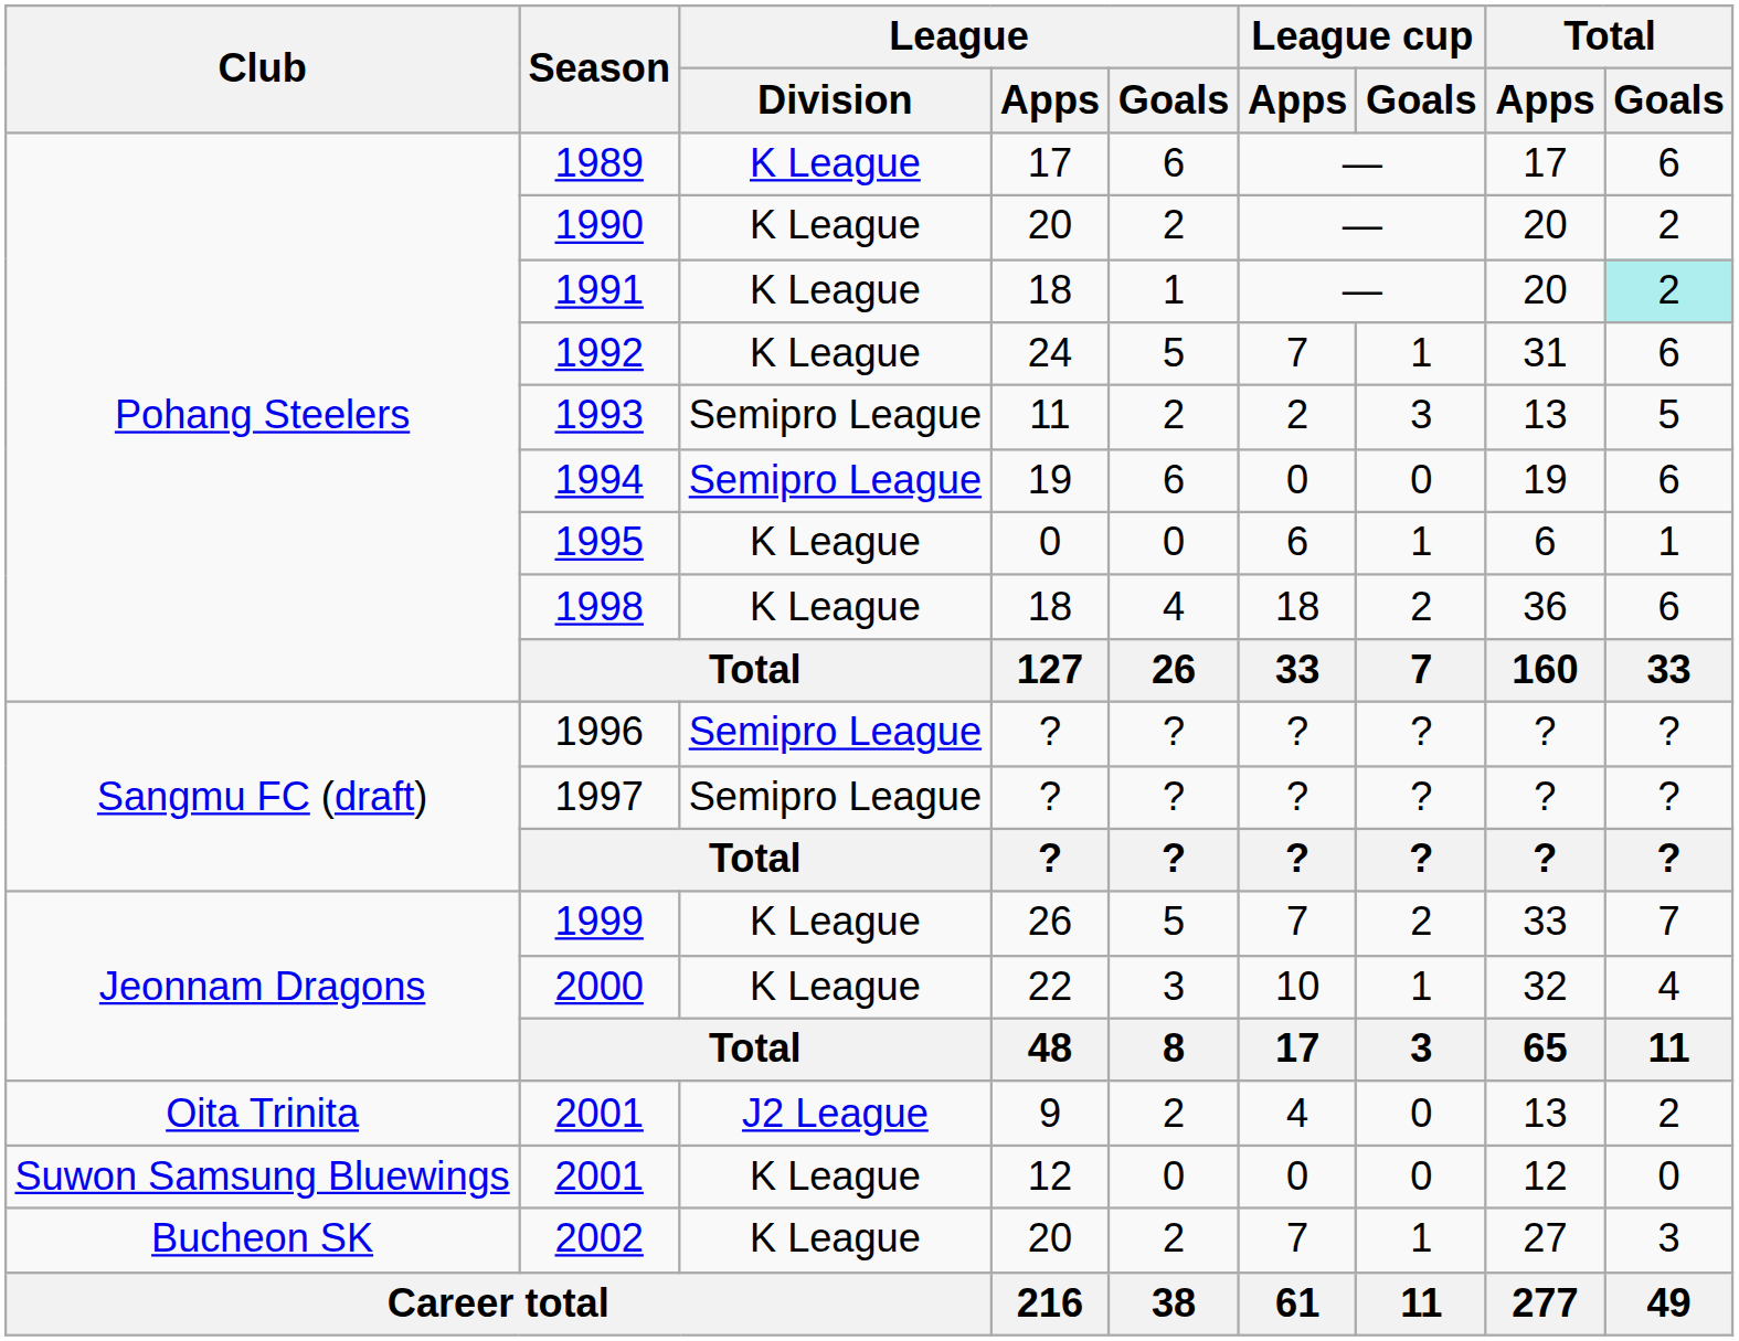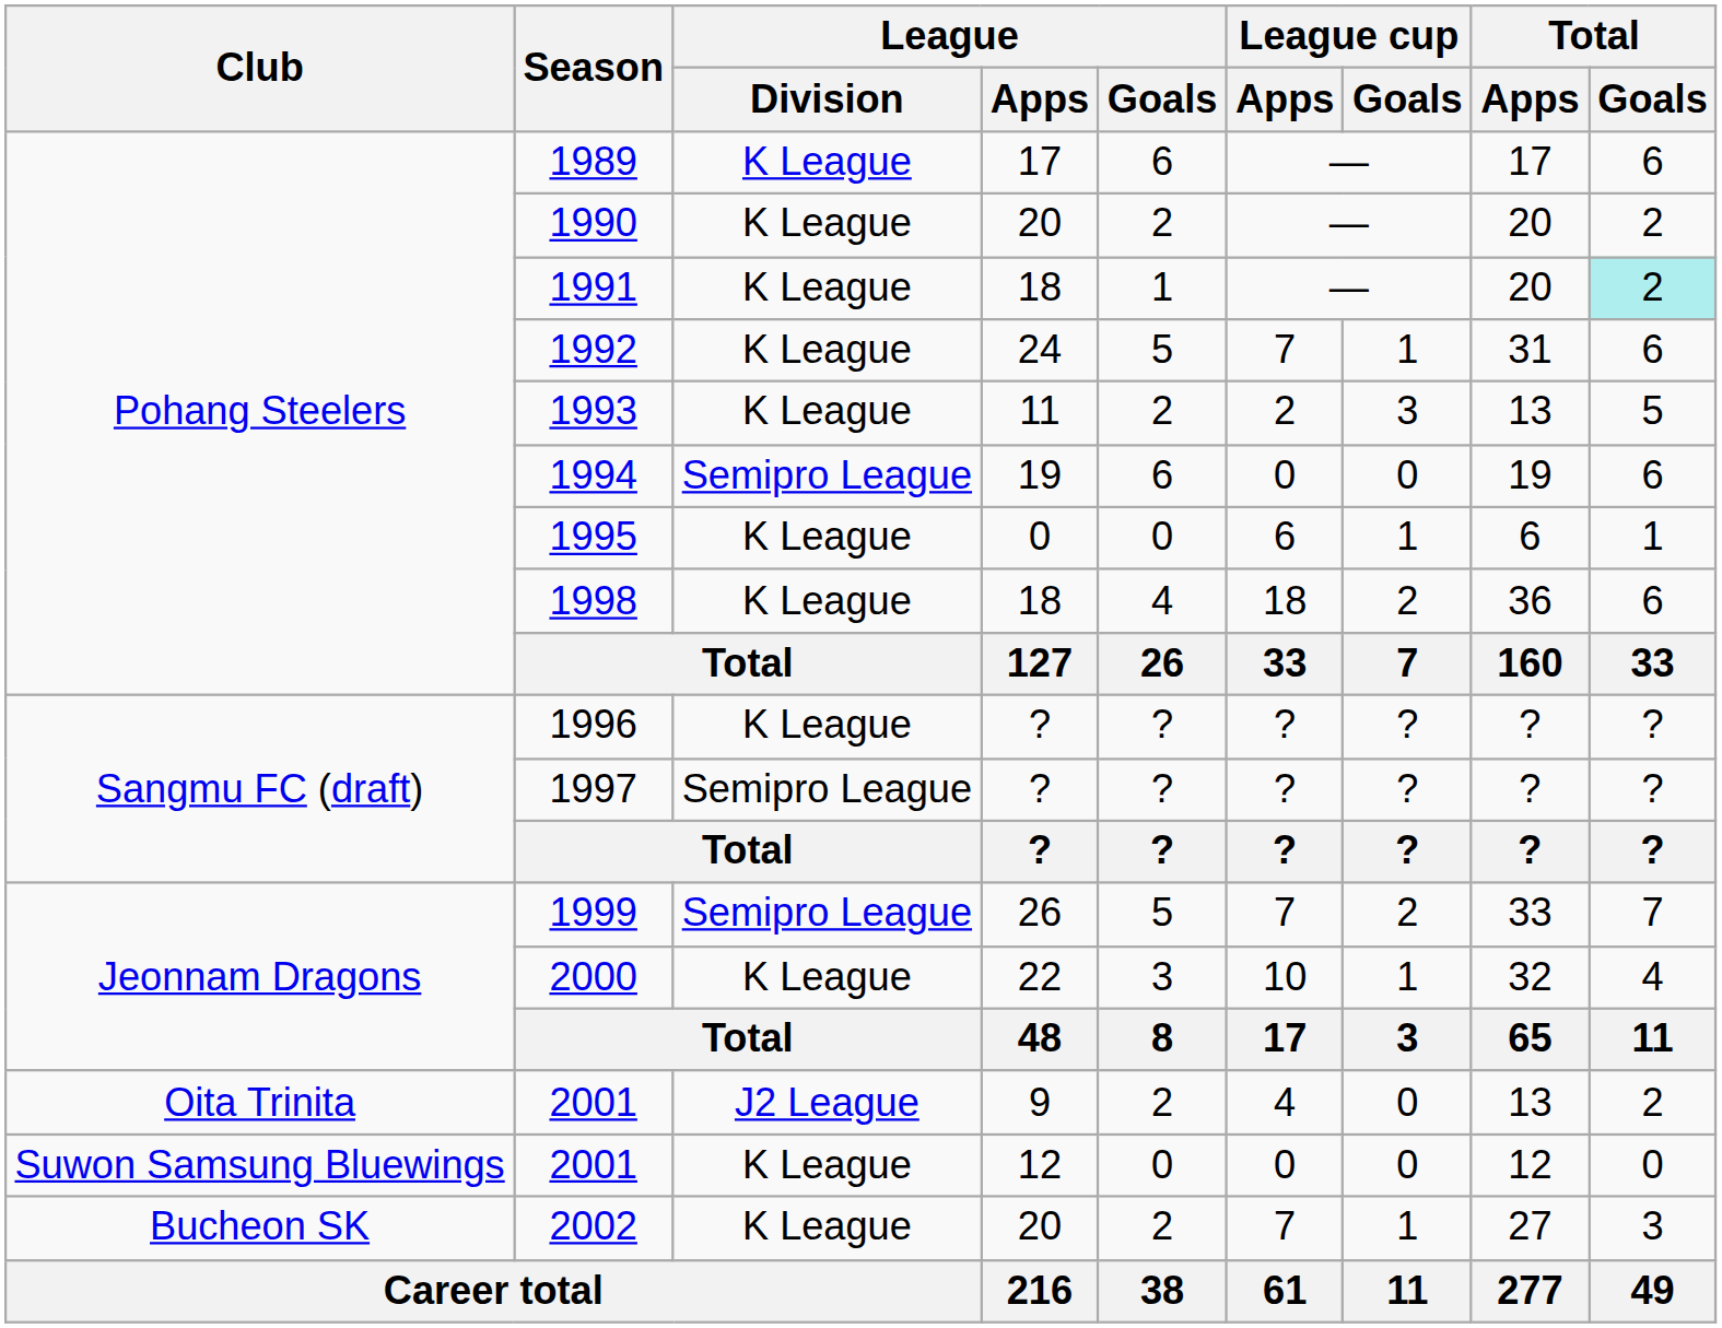1993 | League / Division: Semipro League -> K League
1996 | League / Division: Semipro League -> K League
1999 | League / Division: K League -> Semipro League
